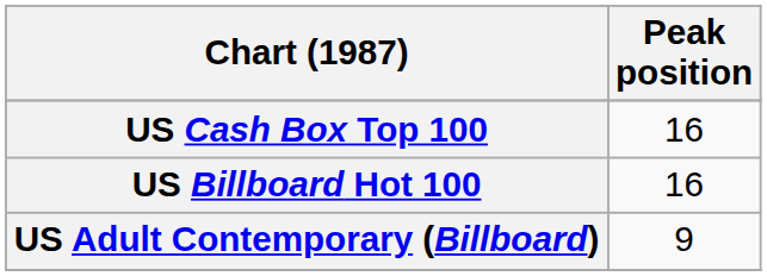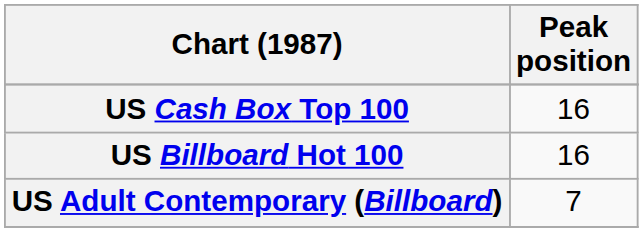US Adult Contemporary (Billboard) | Peak position: 9 -> 7
